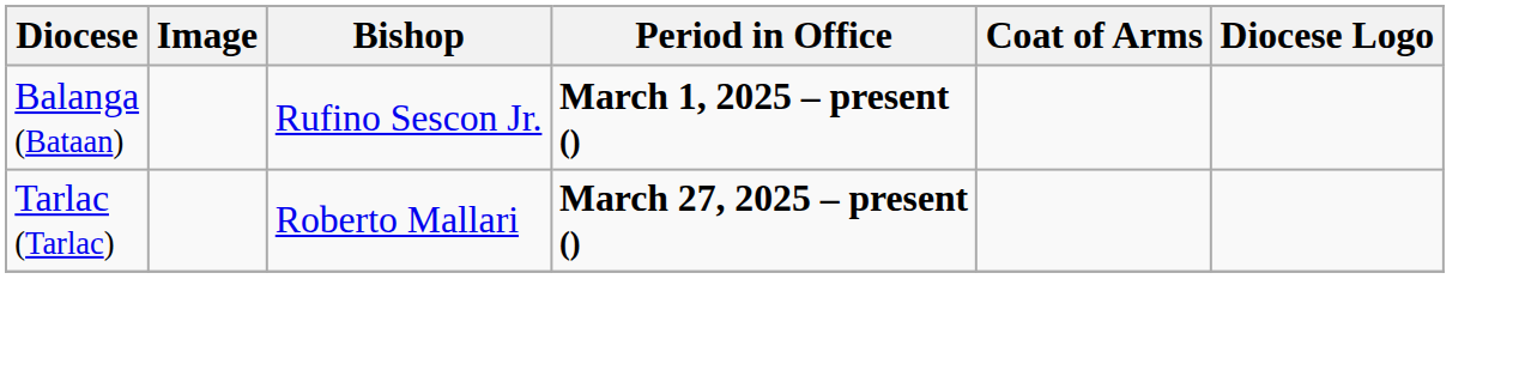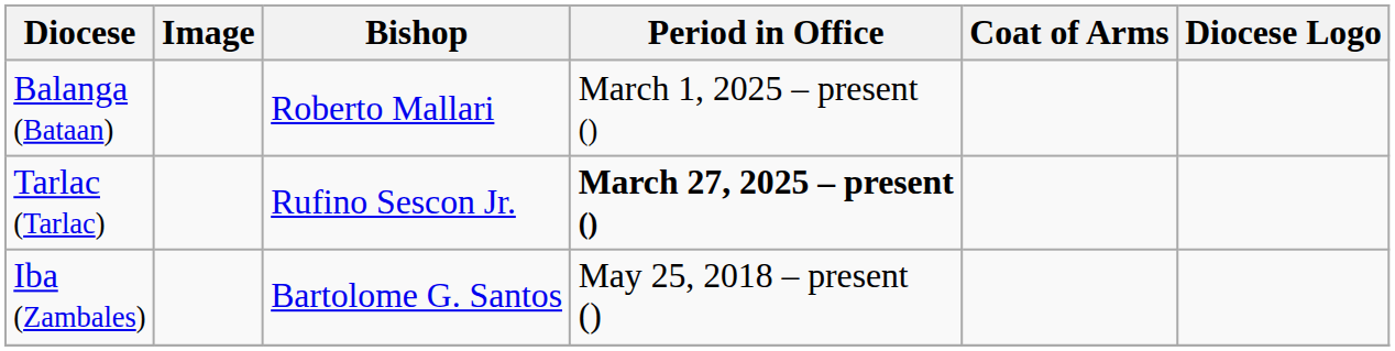Balanga (Bataan) | Bishop: Rufino Sescon Jr. -> Roberto Mallari
Balanga (Bataan) | Period in Office: bold -> normal
Tarlac (Tarlac) | Bishop: Roberto Mallari -> Rufino Sescon Jr.
+ row: Iba (Zambales) | Bartolome G. Santos | May 25, 2018 – present ()
